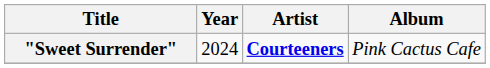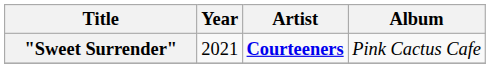"Sweet Surrender" | Year: 2024 -> 2021
